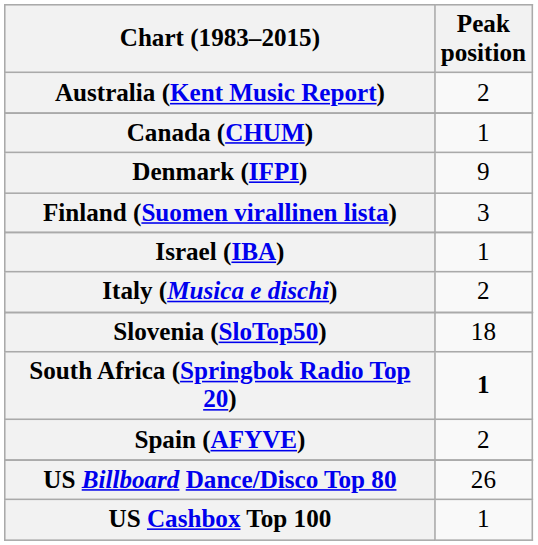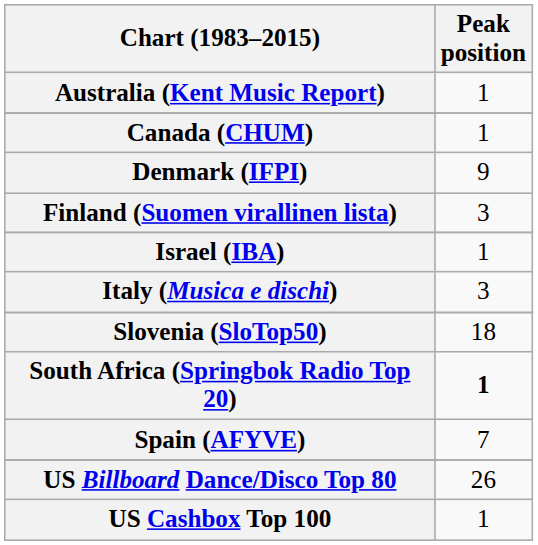Australia (Kent Music Report) | Peak position: 2 -> 1
Italy (Musica e dischi) | Peak position: 2 -> 3
Spain (AFYVE) | Peak position: 2 -> 7
